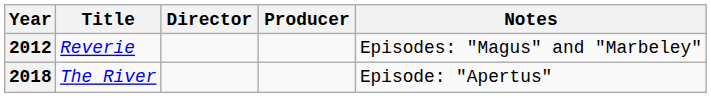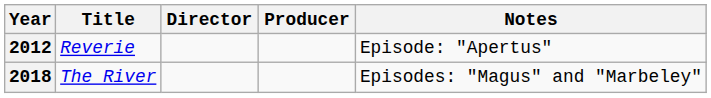2012 | Notes: Episodes: "Magus" and "Marbeley" -> Episode: "Apertus"
2018 | Notes: Episode: "Apertus" -> Episodes: "Magus" and "Marbeley"
